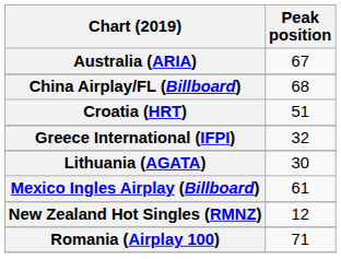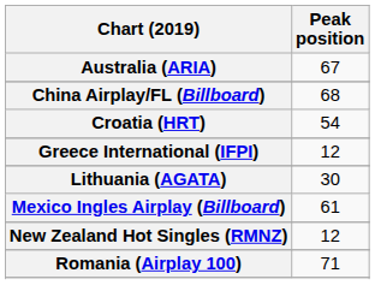Croatia (HRT) | Peak position: 51 -> 54
Greece International (IFPI) | Peak position: 32 -> 12
